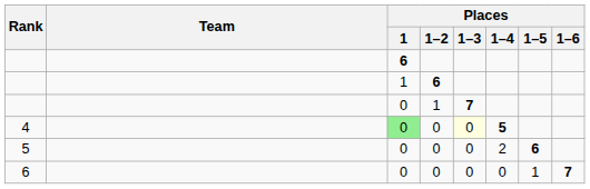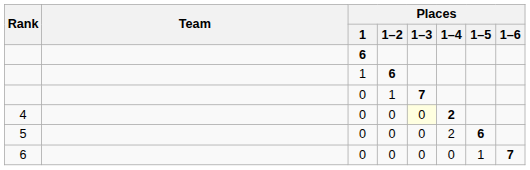4 | Places / 1: lightgreen background -> no background
4 | Places / 1–4: 5 -> 2
